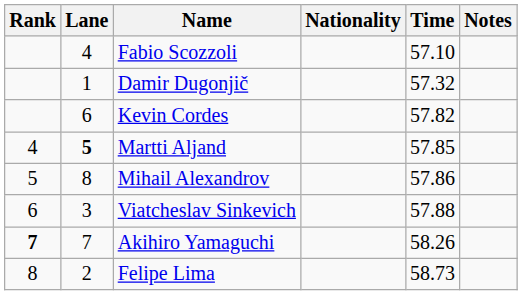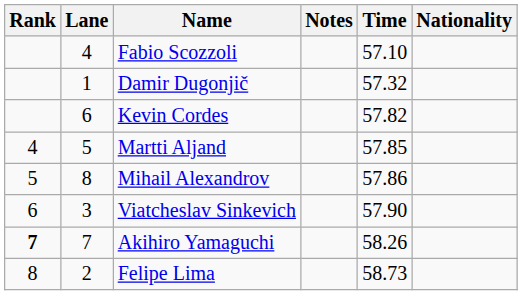columns swapped: Nationality <-> Notes
Martti Aljand | Lane: bold -> normal
Viatcheslav Sinkevich | Time: 57.88 -> 57.90
